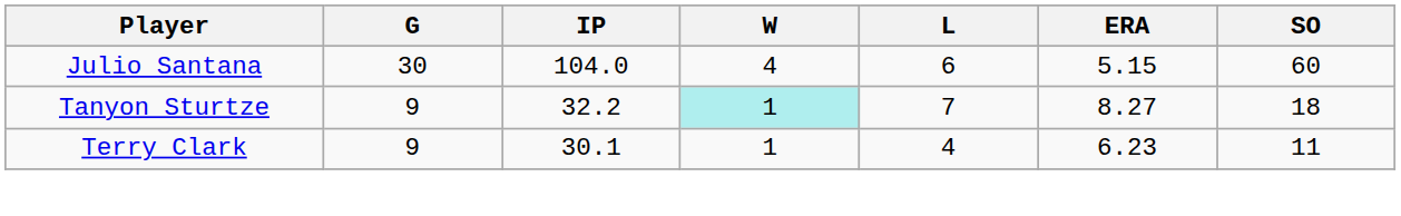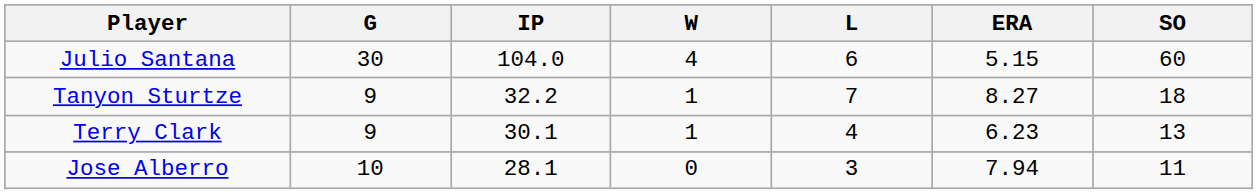Tanyon Sturtze | W: paleturquoise background -> no background
Terry Clark | SO: 11 -> 13
+ row: Jose Alberro | 10 | 28.1 | 0 | 3 | 7.94 | 11
